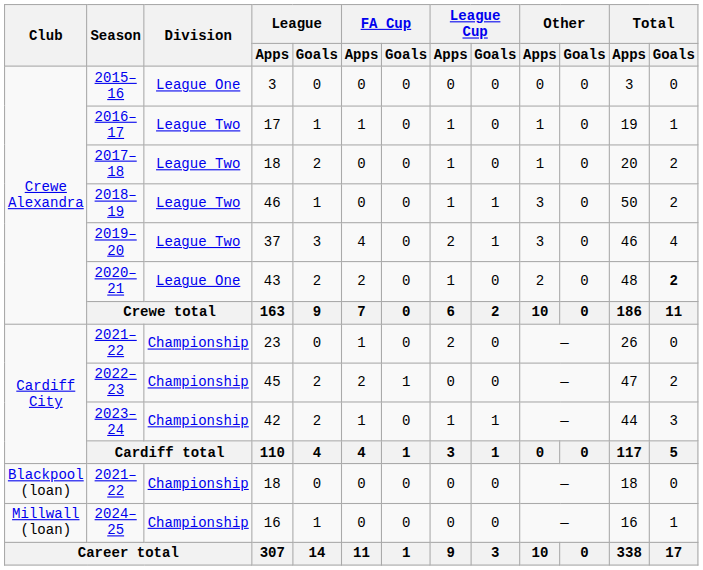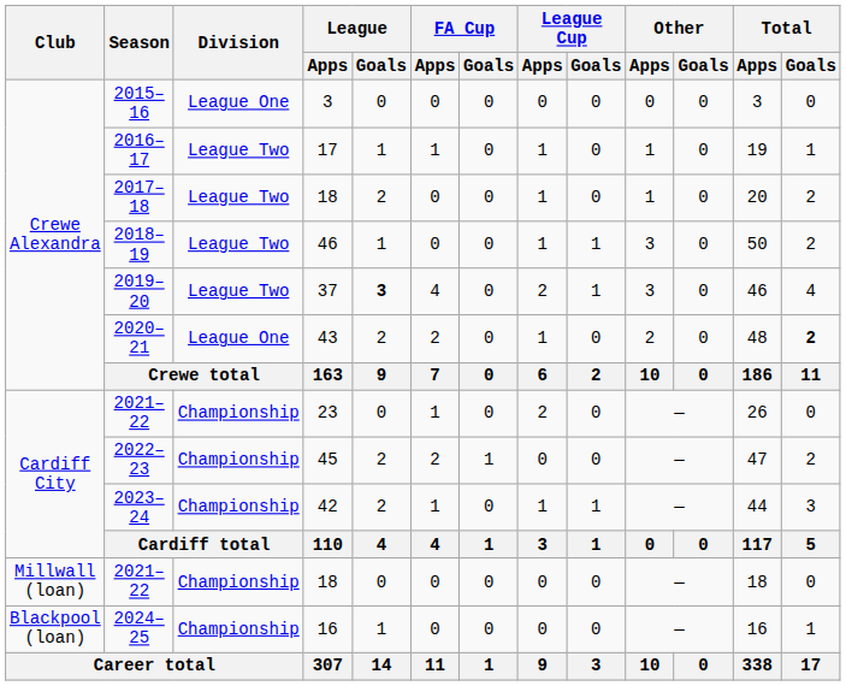2019–20 | League / Goals: normal -> bold
2021–22 / 18 | Club: Blackpool (loan) -> Millwall (loan)
2024–25 | Club: Millwall (loan) -> Blackpool (loan)
